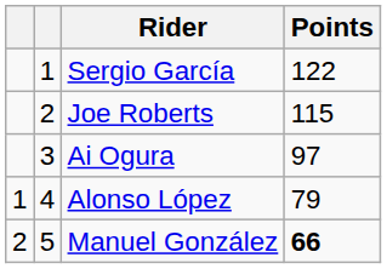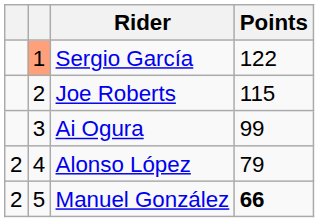Sergio García | column 2: no background -> lightsalmon background
Ai Ogura | Points: 97 -> 99
Alonso López | column 1: 1 -> 2
